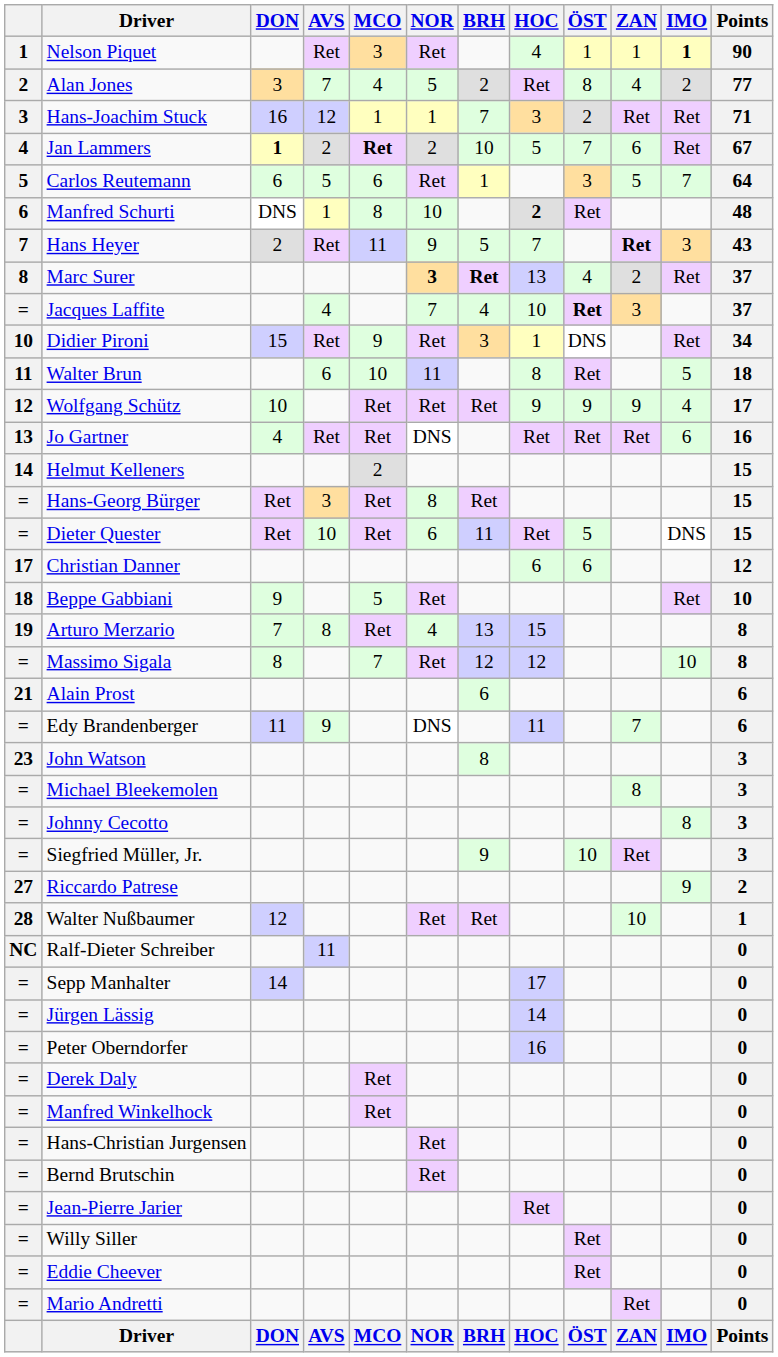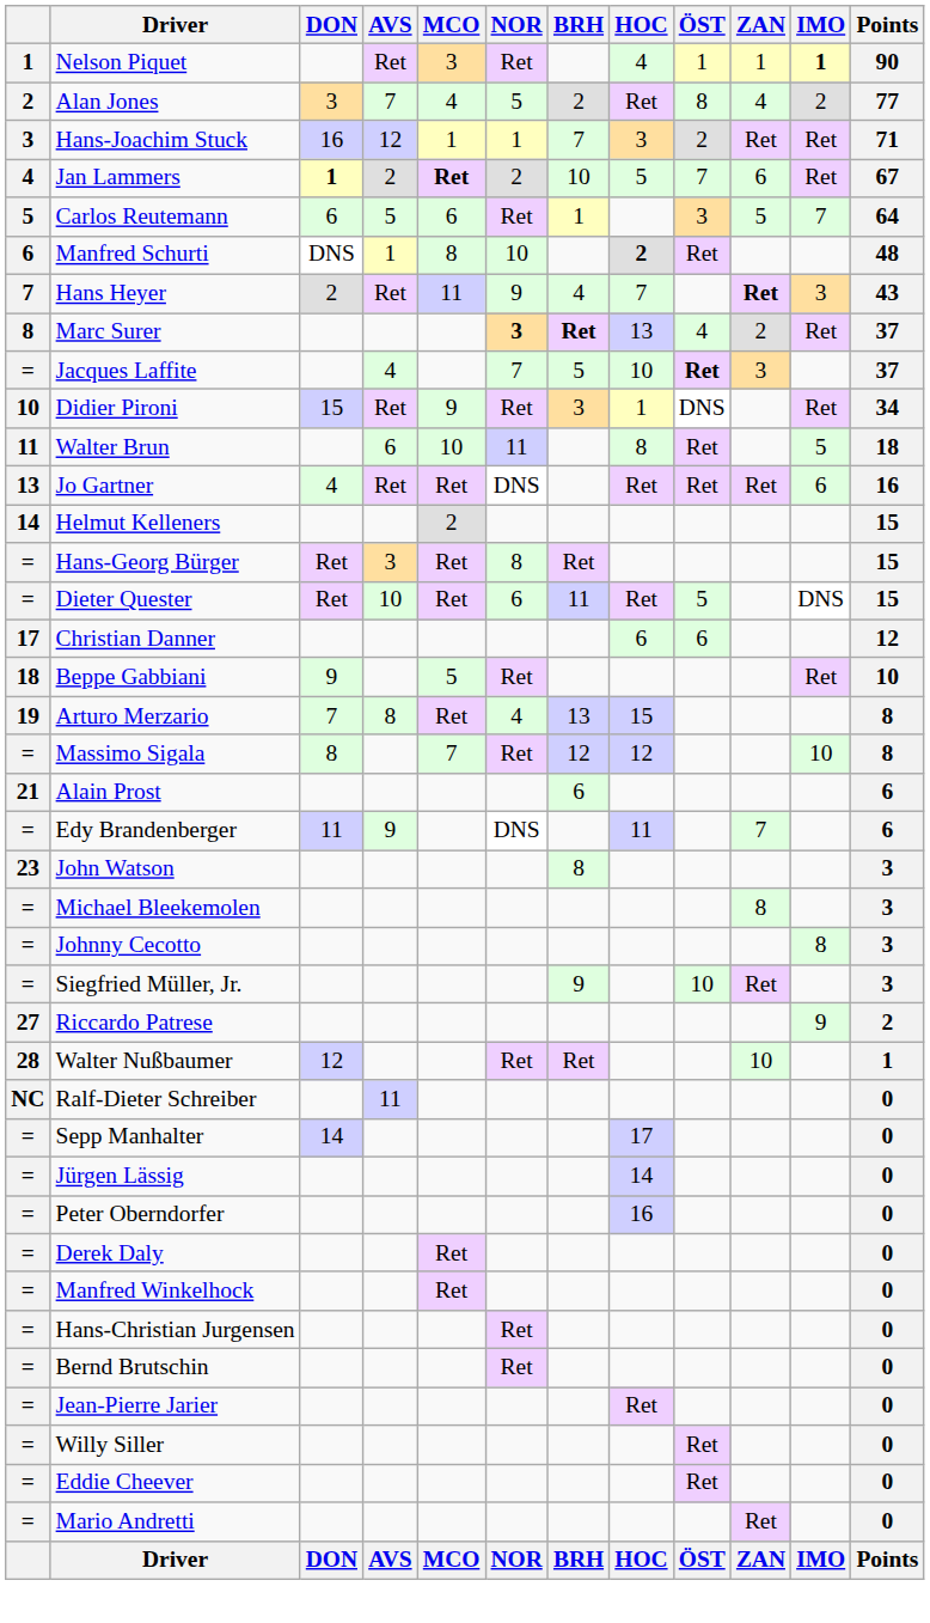Hans Heyer | BRH: 5 -> 4
Jacques Laffite | BRH: 4 -> 5
- row: 12 | Wolfgang Schütz | 10 | Ret | Ret | Ret | 9 | 9 | 9 | 4 | 17
